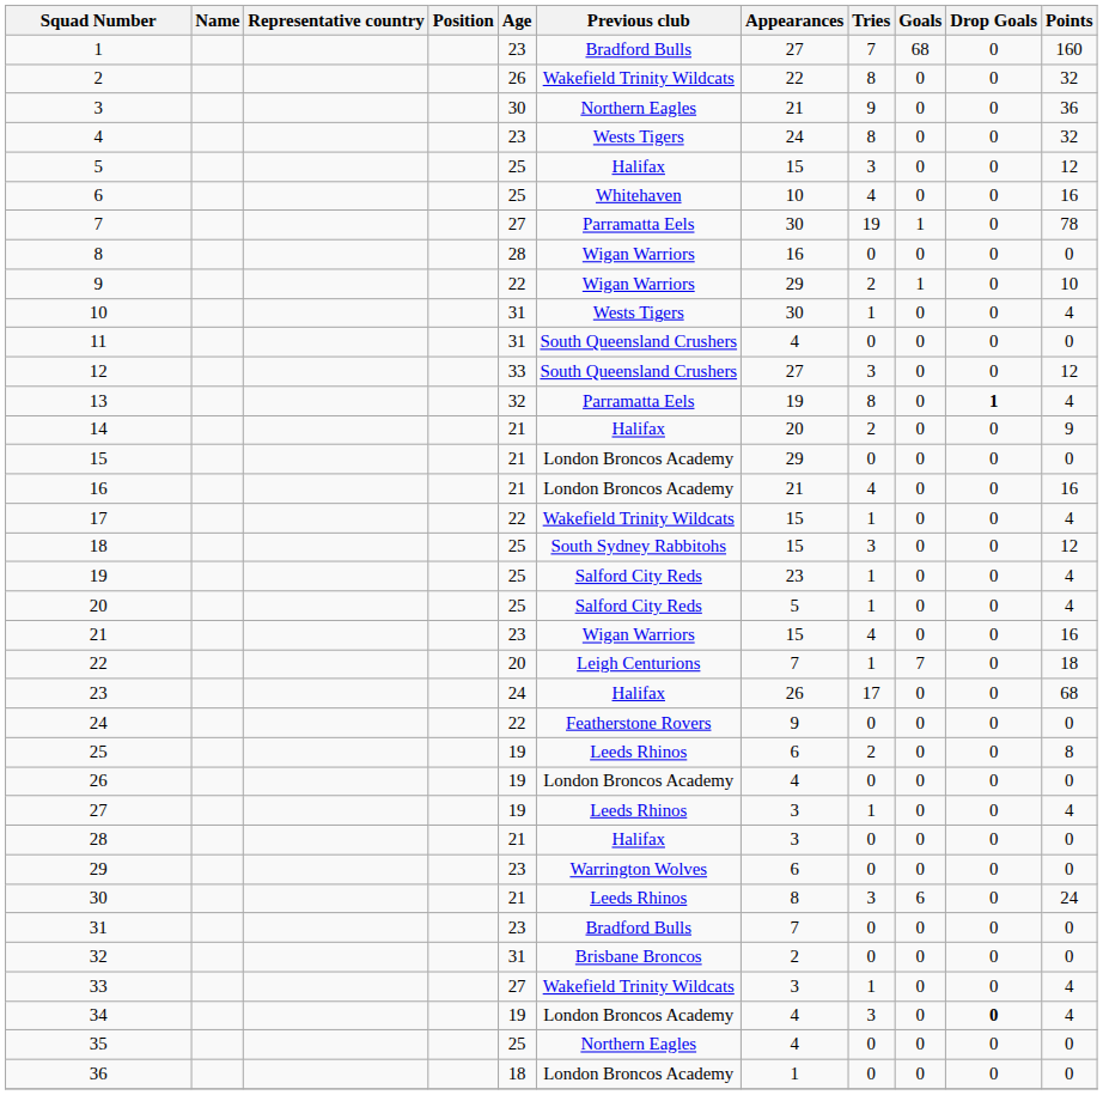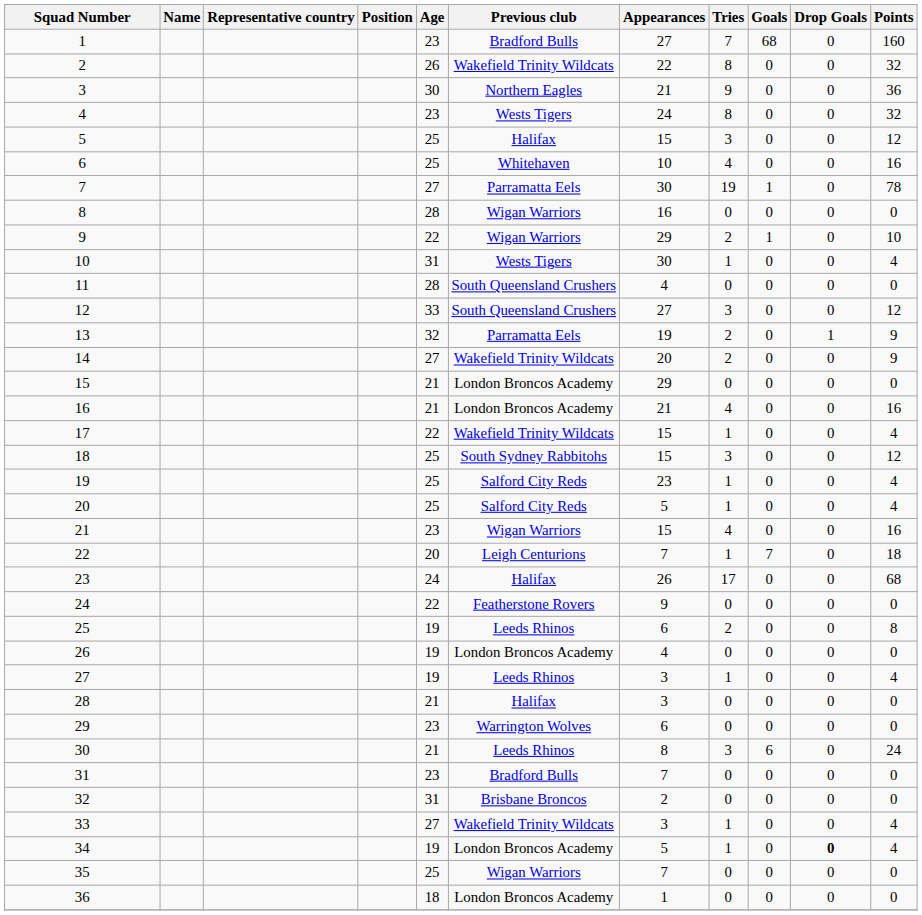11 | Age: 31 -> 28
13 | Tries: 8 -> 2
13 | Drop Goals: bold -> normal
13 | Points: 4 -> 9
14 | Age: 21 -> 27
14 | Previous club: Halifax -> Wakefield Trinity Wildcats
34 | Appearances: 4 -> 5
34 | Tries: 3 -> 1
35 | Previous club: Northern Eagles -> Wigan Warriors
35 | Appearances: 4 -> 7
